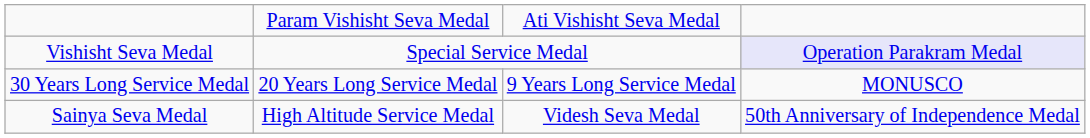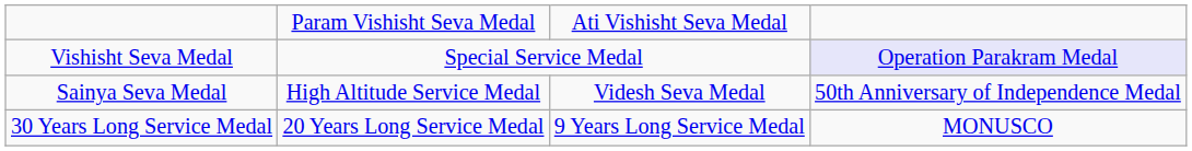rows swapped: Sainya Seva Medal <-> 30 Years Long Service Medal
